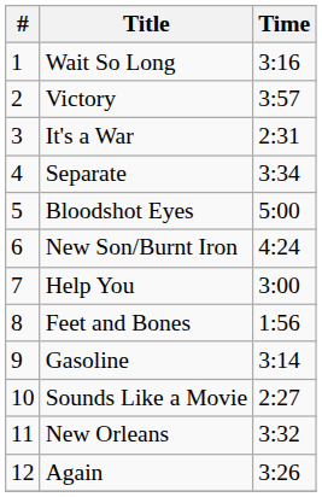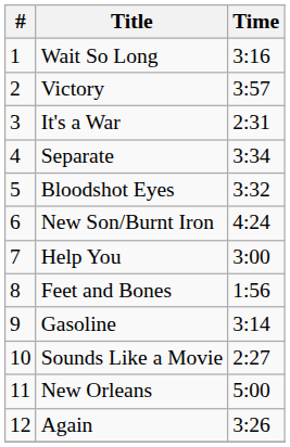Bloodshot Eyes | Time: 5:00 -> 3:32
New Orleans | Time: 3:32 -> 5:00
